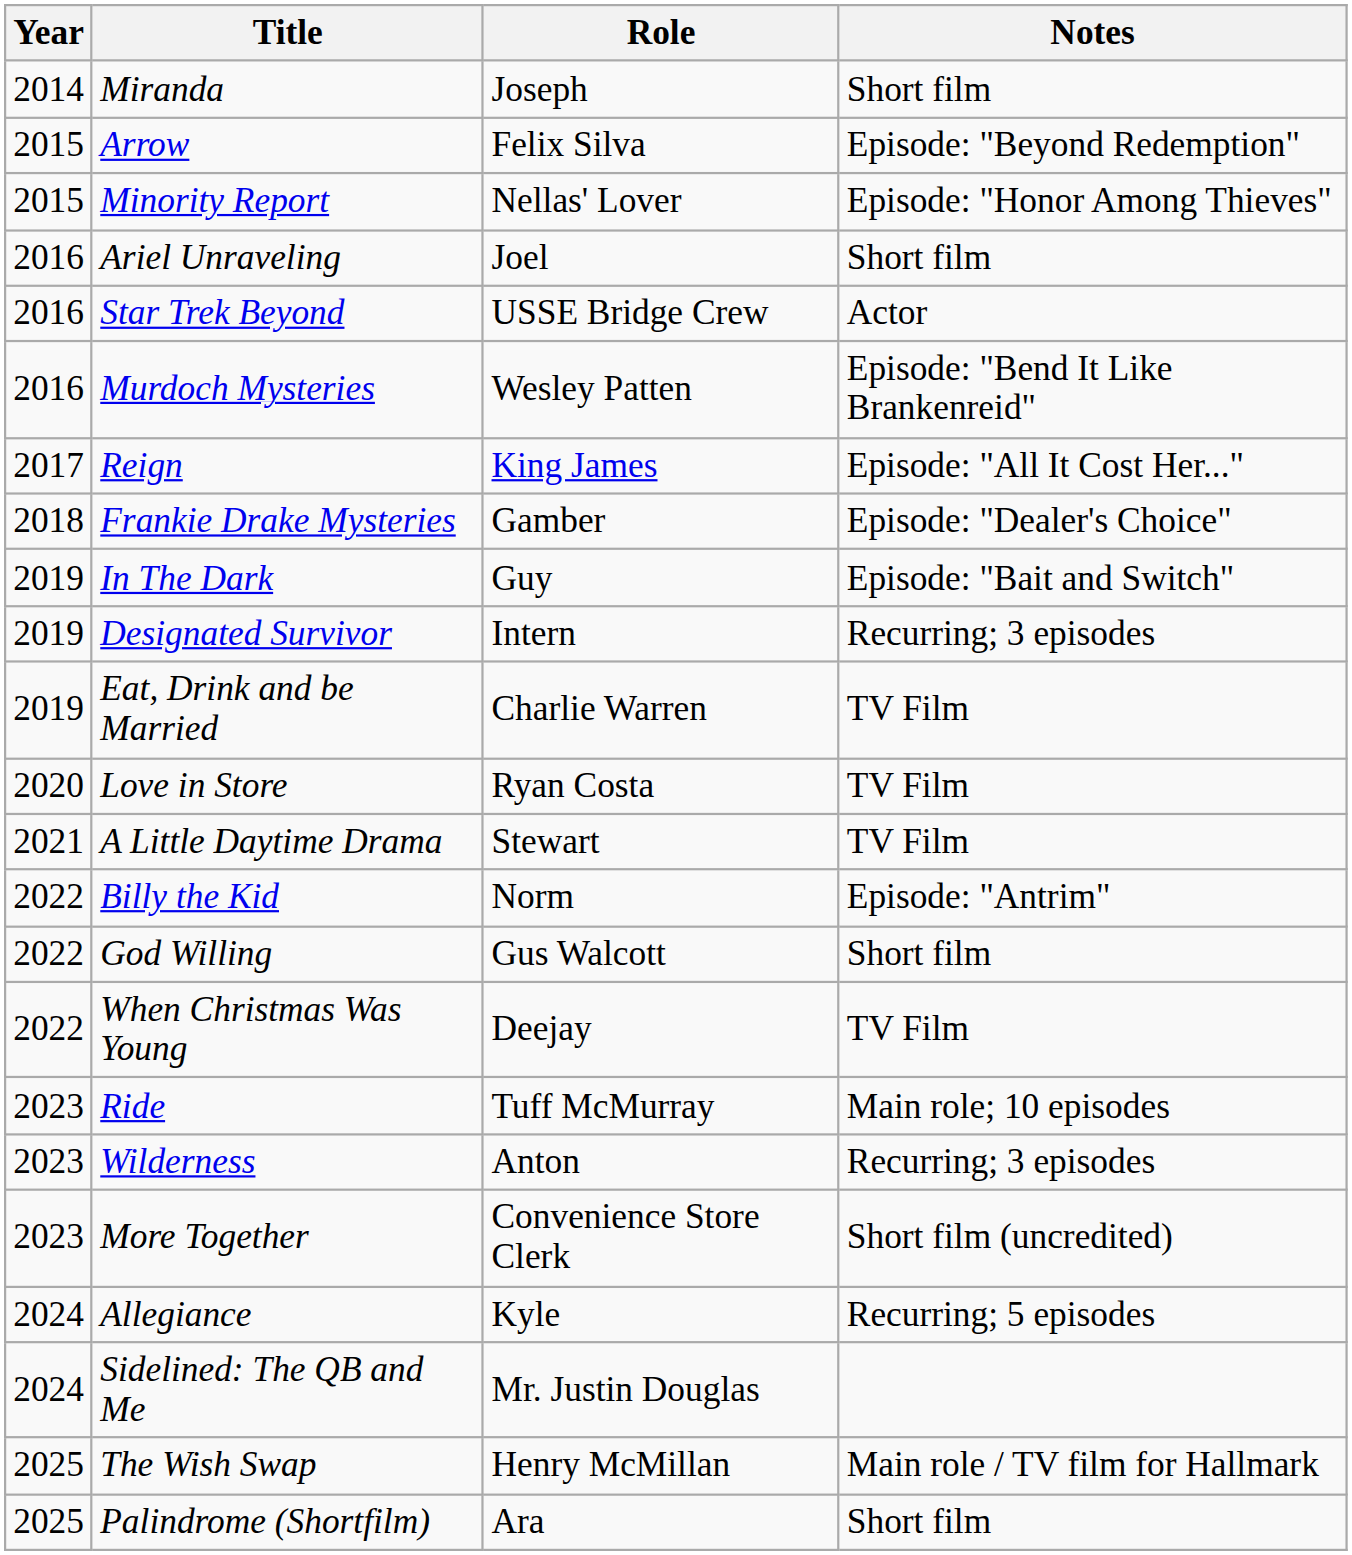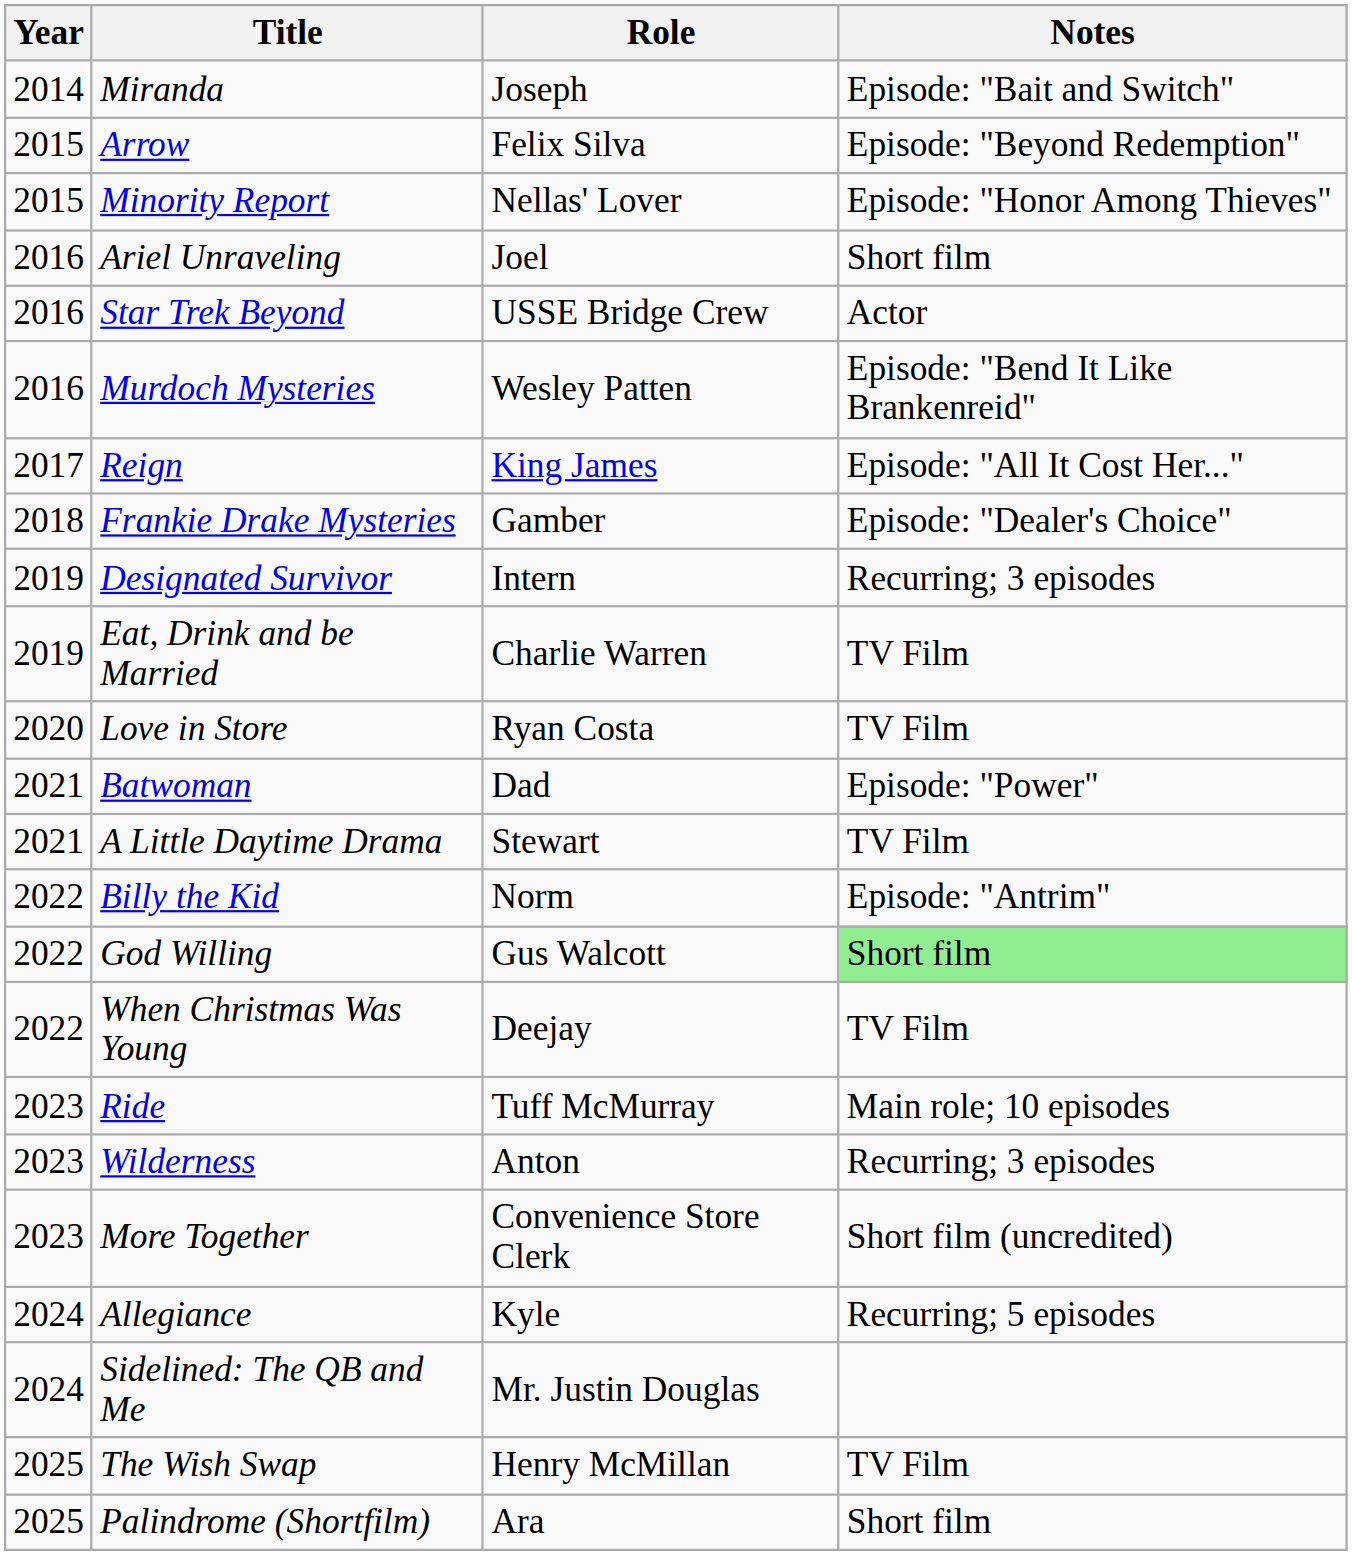Miranda | Notes: Short film -> Episode: "Bait and Switch"
- row: 2019 | In The Dark | Guy | Episode: "Bait and Switch"
+ row: 2021 | Batwoman | Dad | Episode: "Power"
God Willing | Notes: no background -> lightgreen background
The Wish Swap | Notes: Main role / TV film for Hallmark -> TV Film
